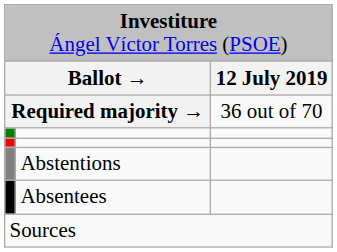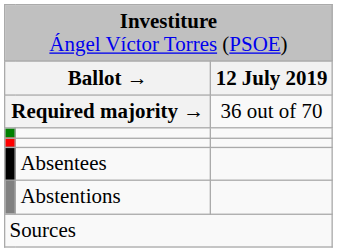rows swapped: Abstentions <-> Absentees
